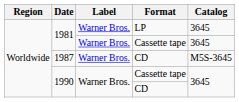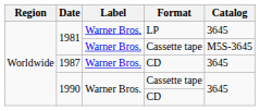1981 / Cassette tape | Catalog: 3645 -> M5S-3645
1987 | Catalog: M5S-3645 -> 3645
